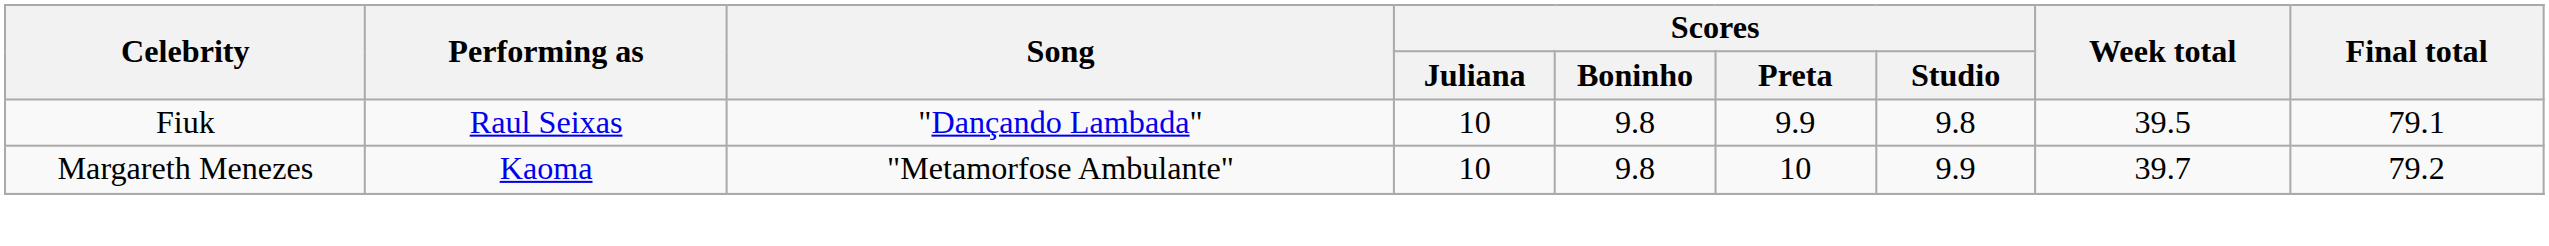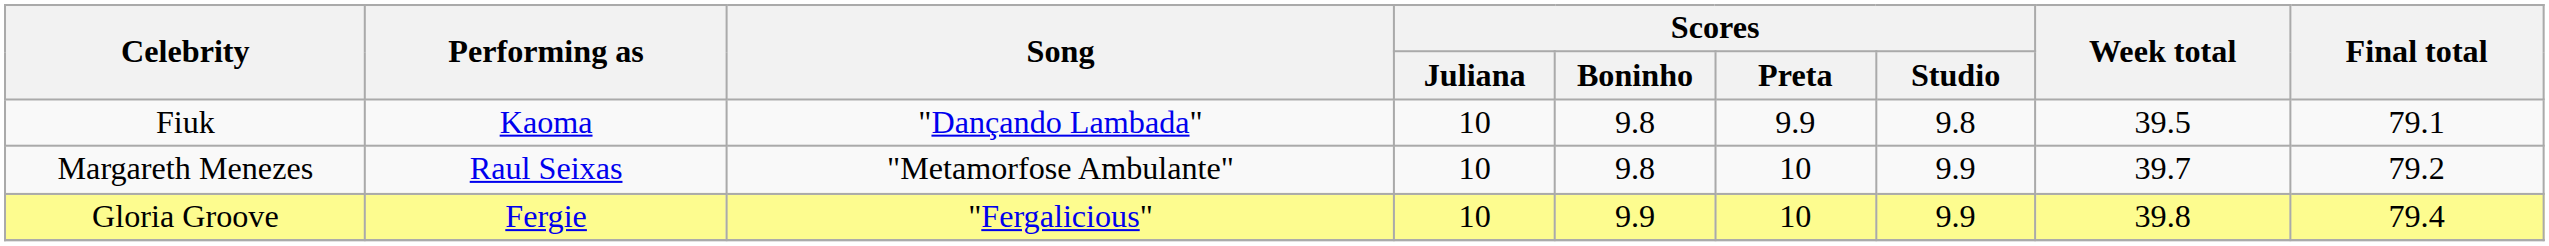Fiuk | Performing as: Raul Seixas -> Kaoma
Margareth Menezes | Performing as: Kaoma -> Raul Seixas
+ row: Gloria Groove | Fergie | "Fergalicious" | 10 | 9.9 | 10 | 9.9 | 39.8 | 79.4
